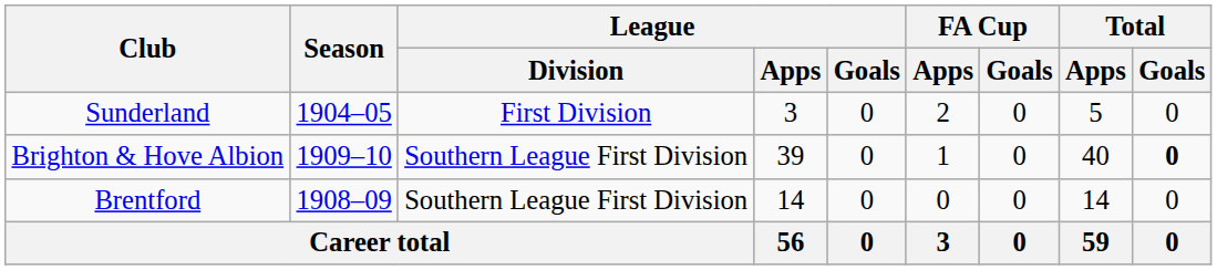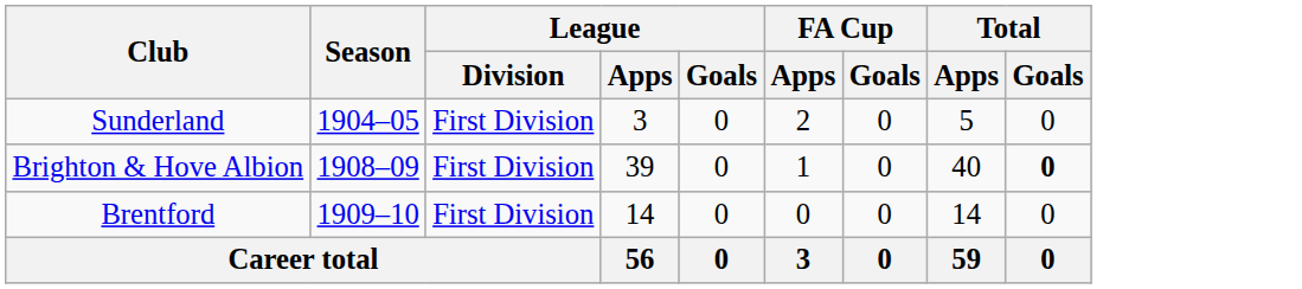Brighton & Hove Albion | Season: 1909–10 -> 1908–09
Brighton & Hove Albion | League / Division: Southern League First Division -> First Division
Brentford | Season: 1908–09 -> 1909–10
Brentford | League / Division: Southern League First Division -> First Division
